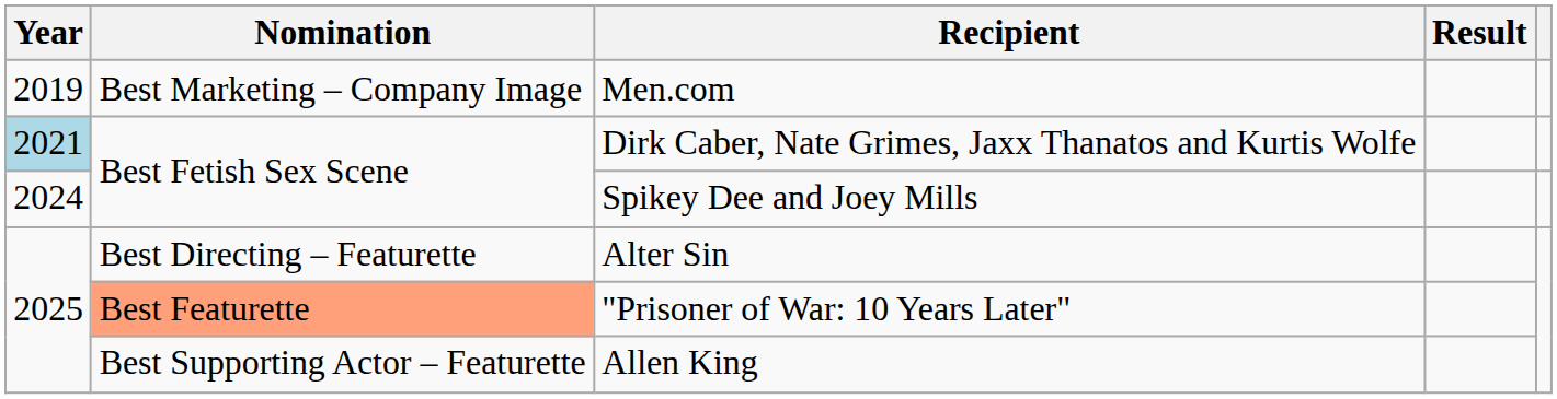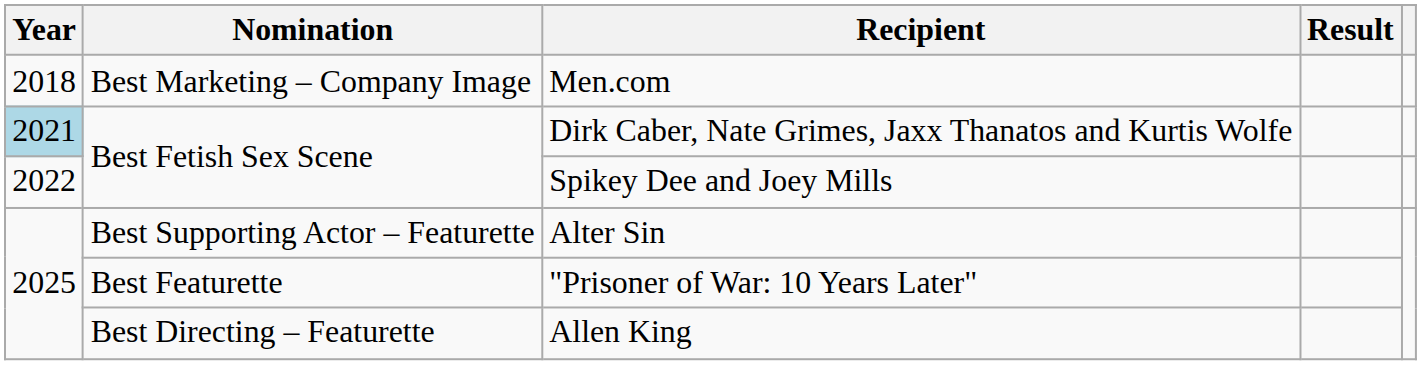Men.com | Year: 2019 -> 2018
Spikey Dee and Joey Mills | Year: 2024 -> 2022
Alter Sin | Nomination: Best Directing – Featurette -> Best Supporting Actor – Featurette
"Prisoner of War: 10 Years Later" | Nomination: lightsalmon background -> no background
Allen King | Nomination: Best Supporting Actor – Featurette -> Best Directing – Featurette
